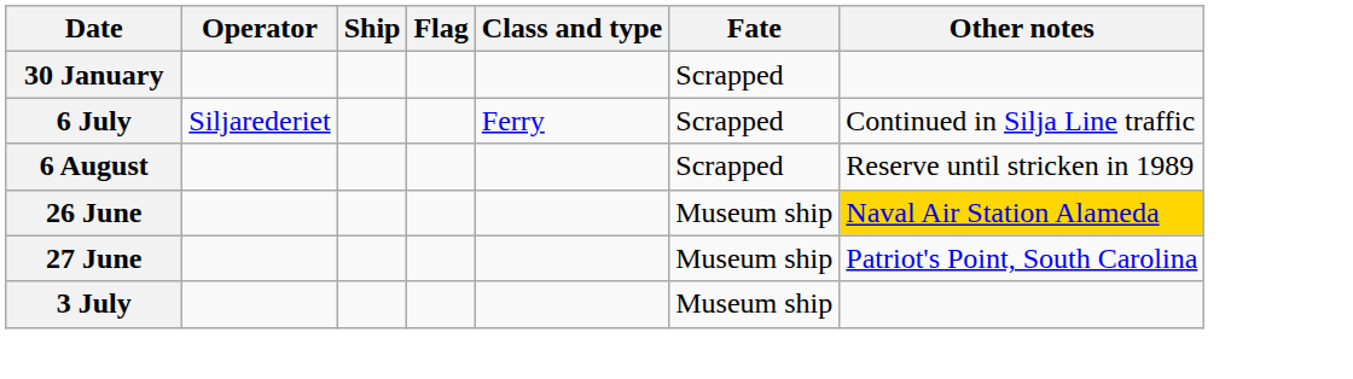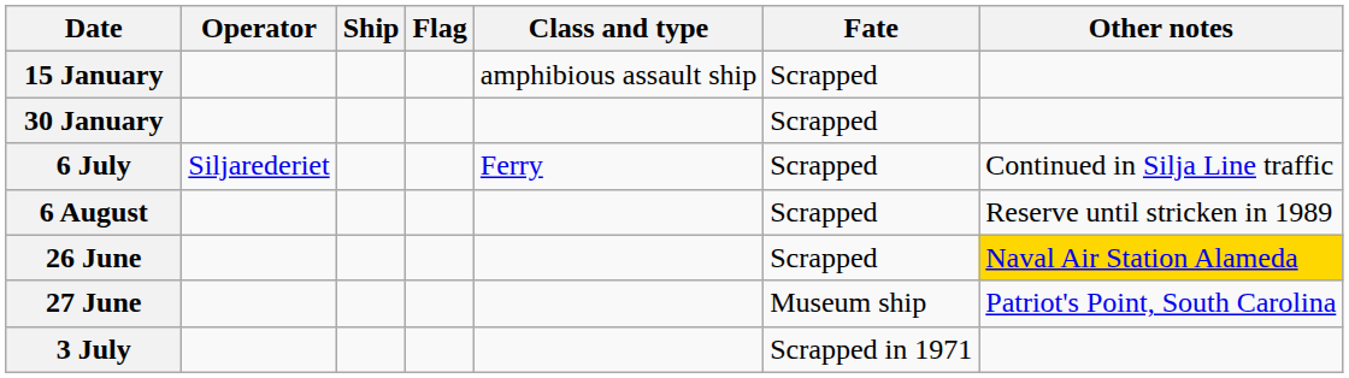+ row: 15 January | amphibious assault ship | Scrapped
26 June | Fate: Museum ship -> Scrapped
3 July | Fate: Museum ship -> Scrapped in 1971
